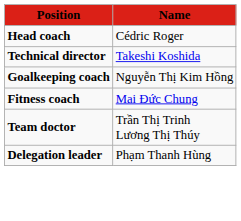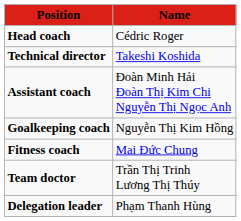+ row: Assistant coach | Đoàn Minh Hải Đoàn Thị Kim Chi Nguyễn Thị Ngọc Anh
